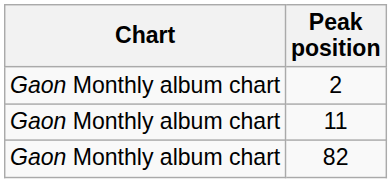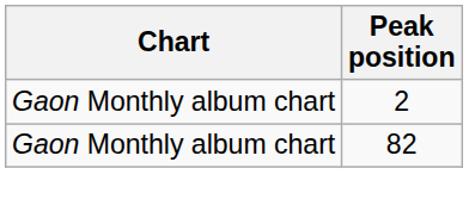- row: Gaon Monthly album chart | 11
